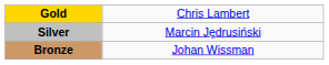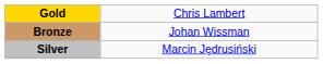rows swapped: Silver <-> Bronze
